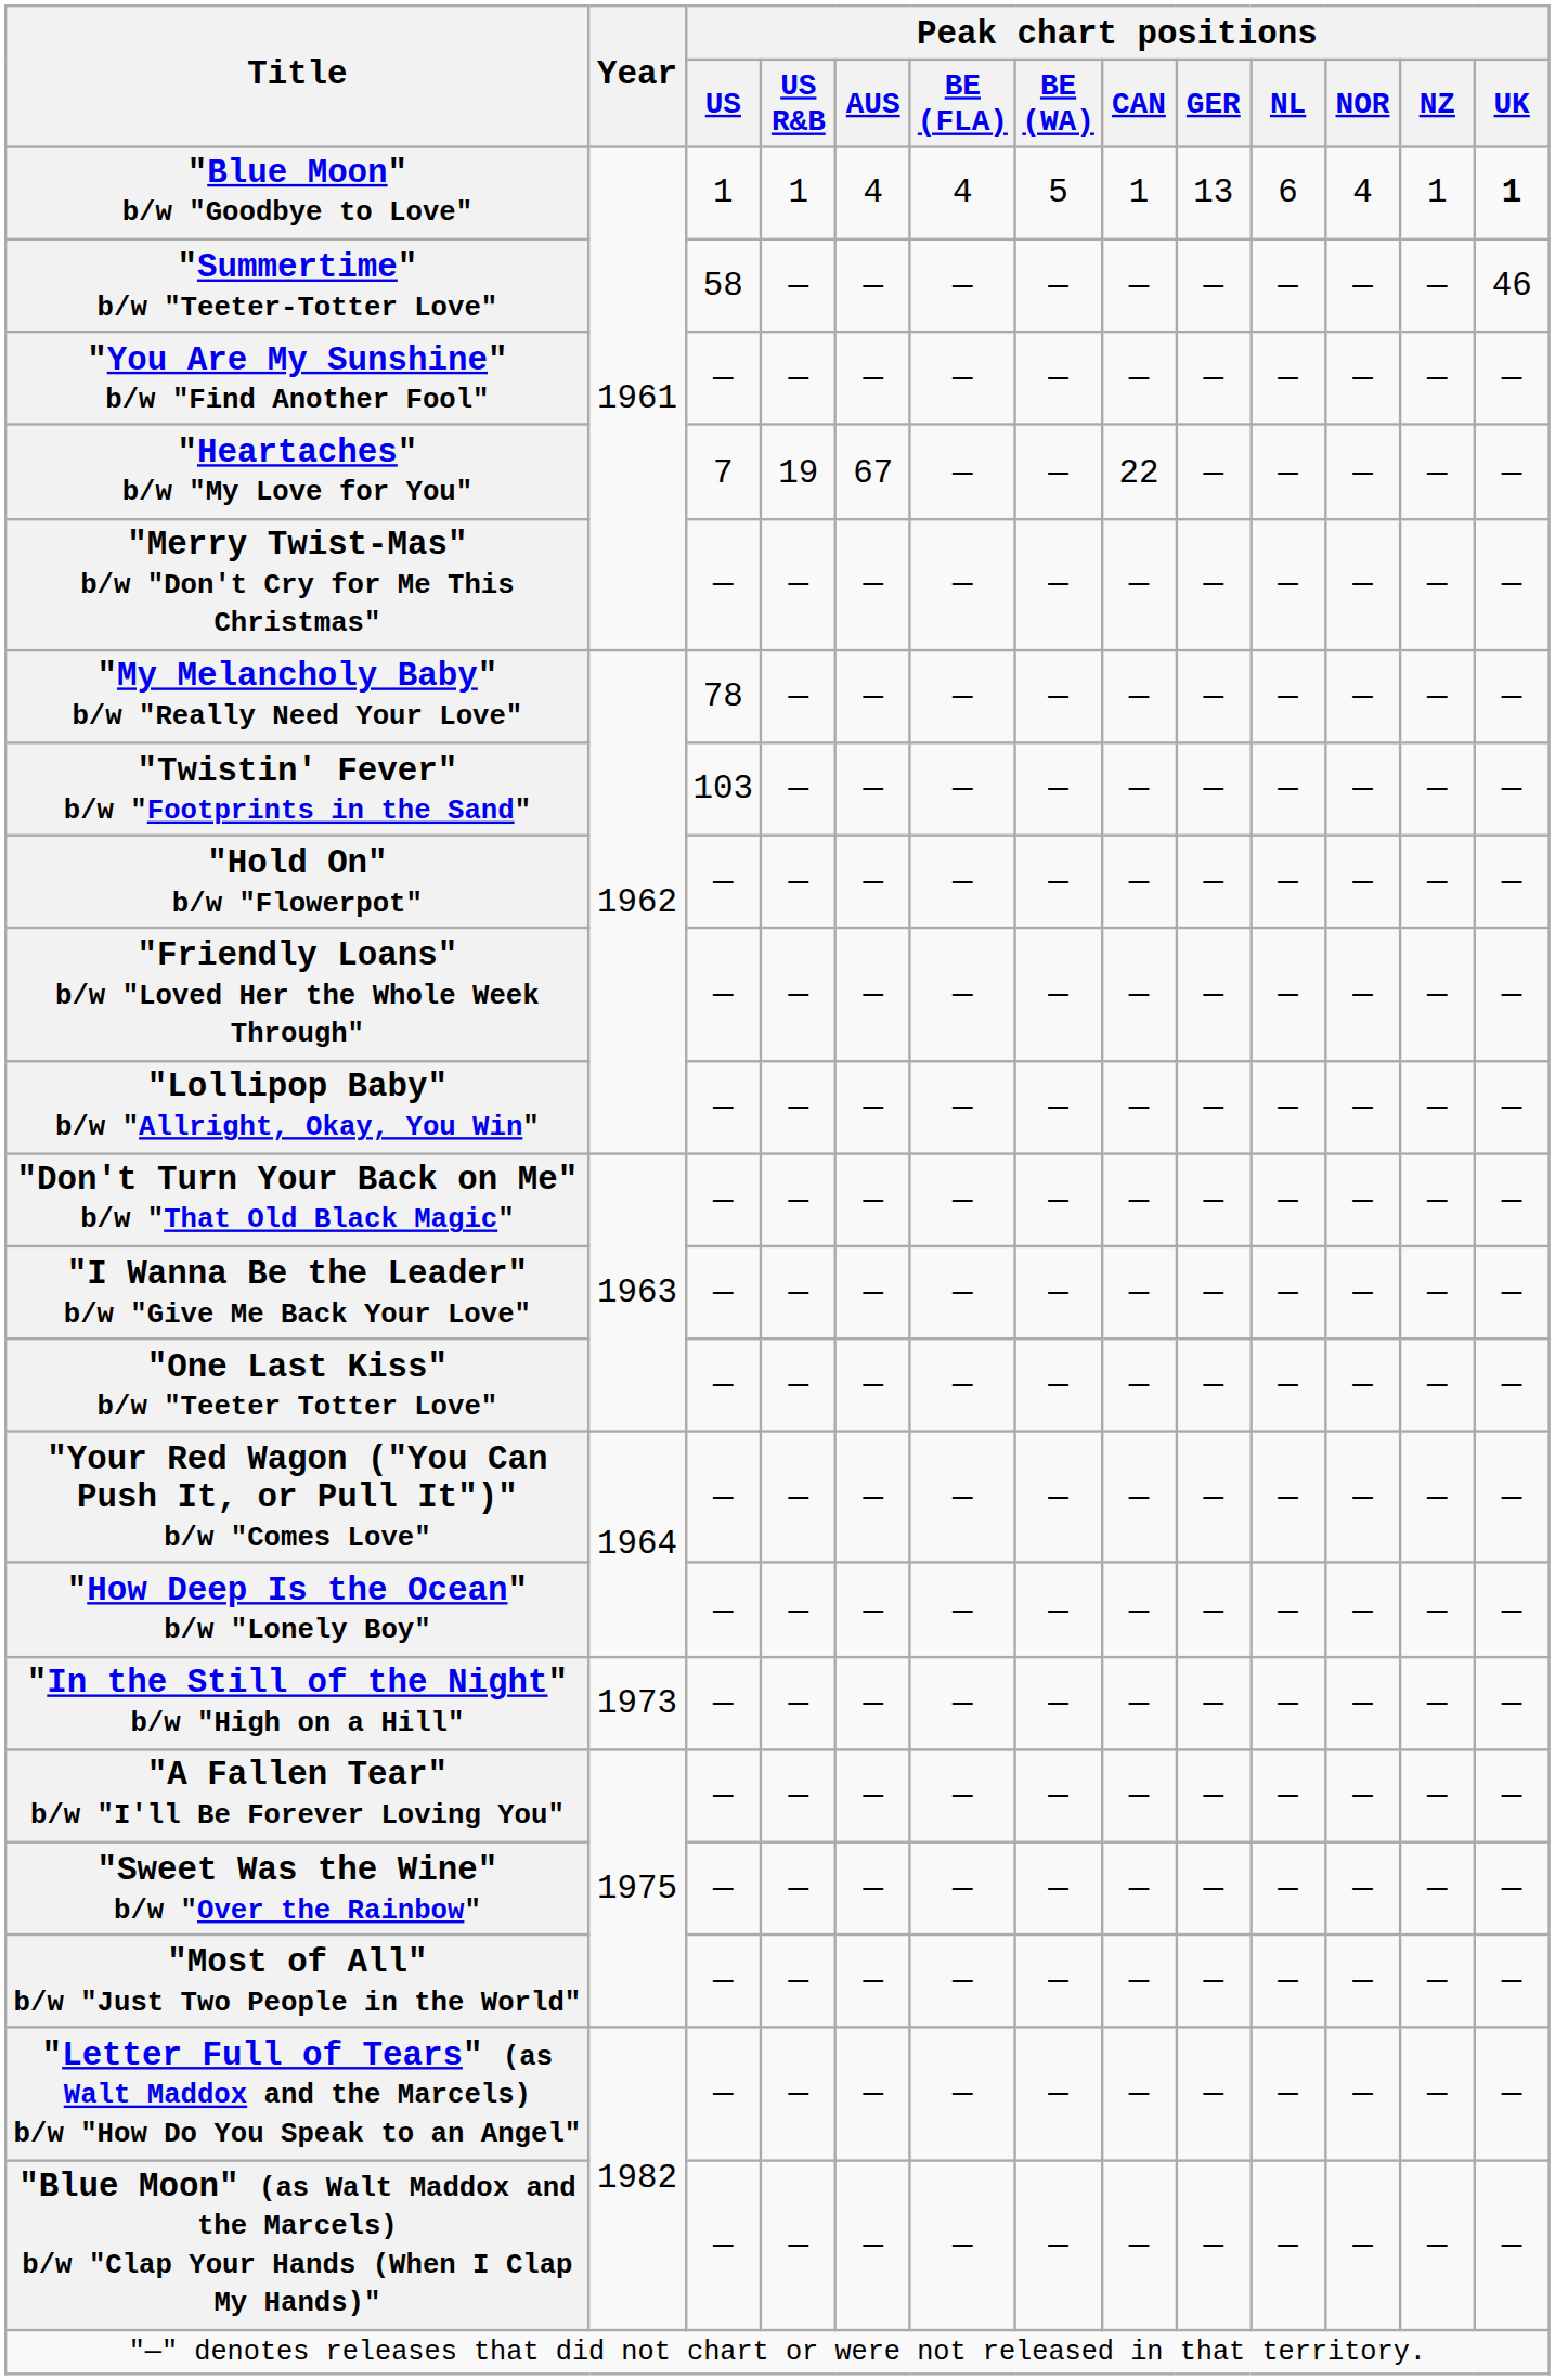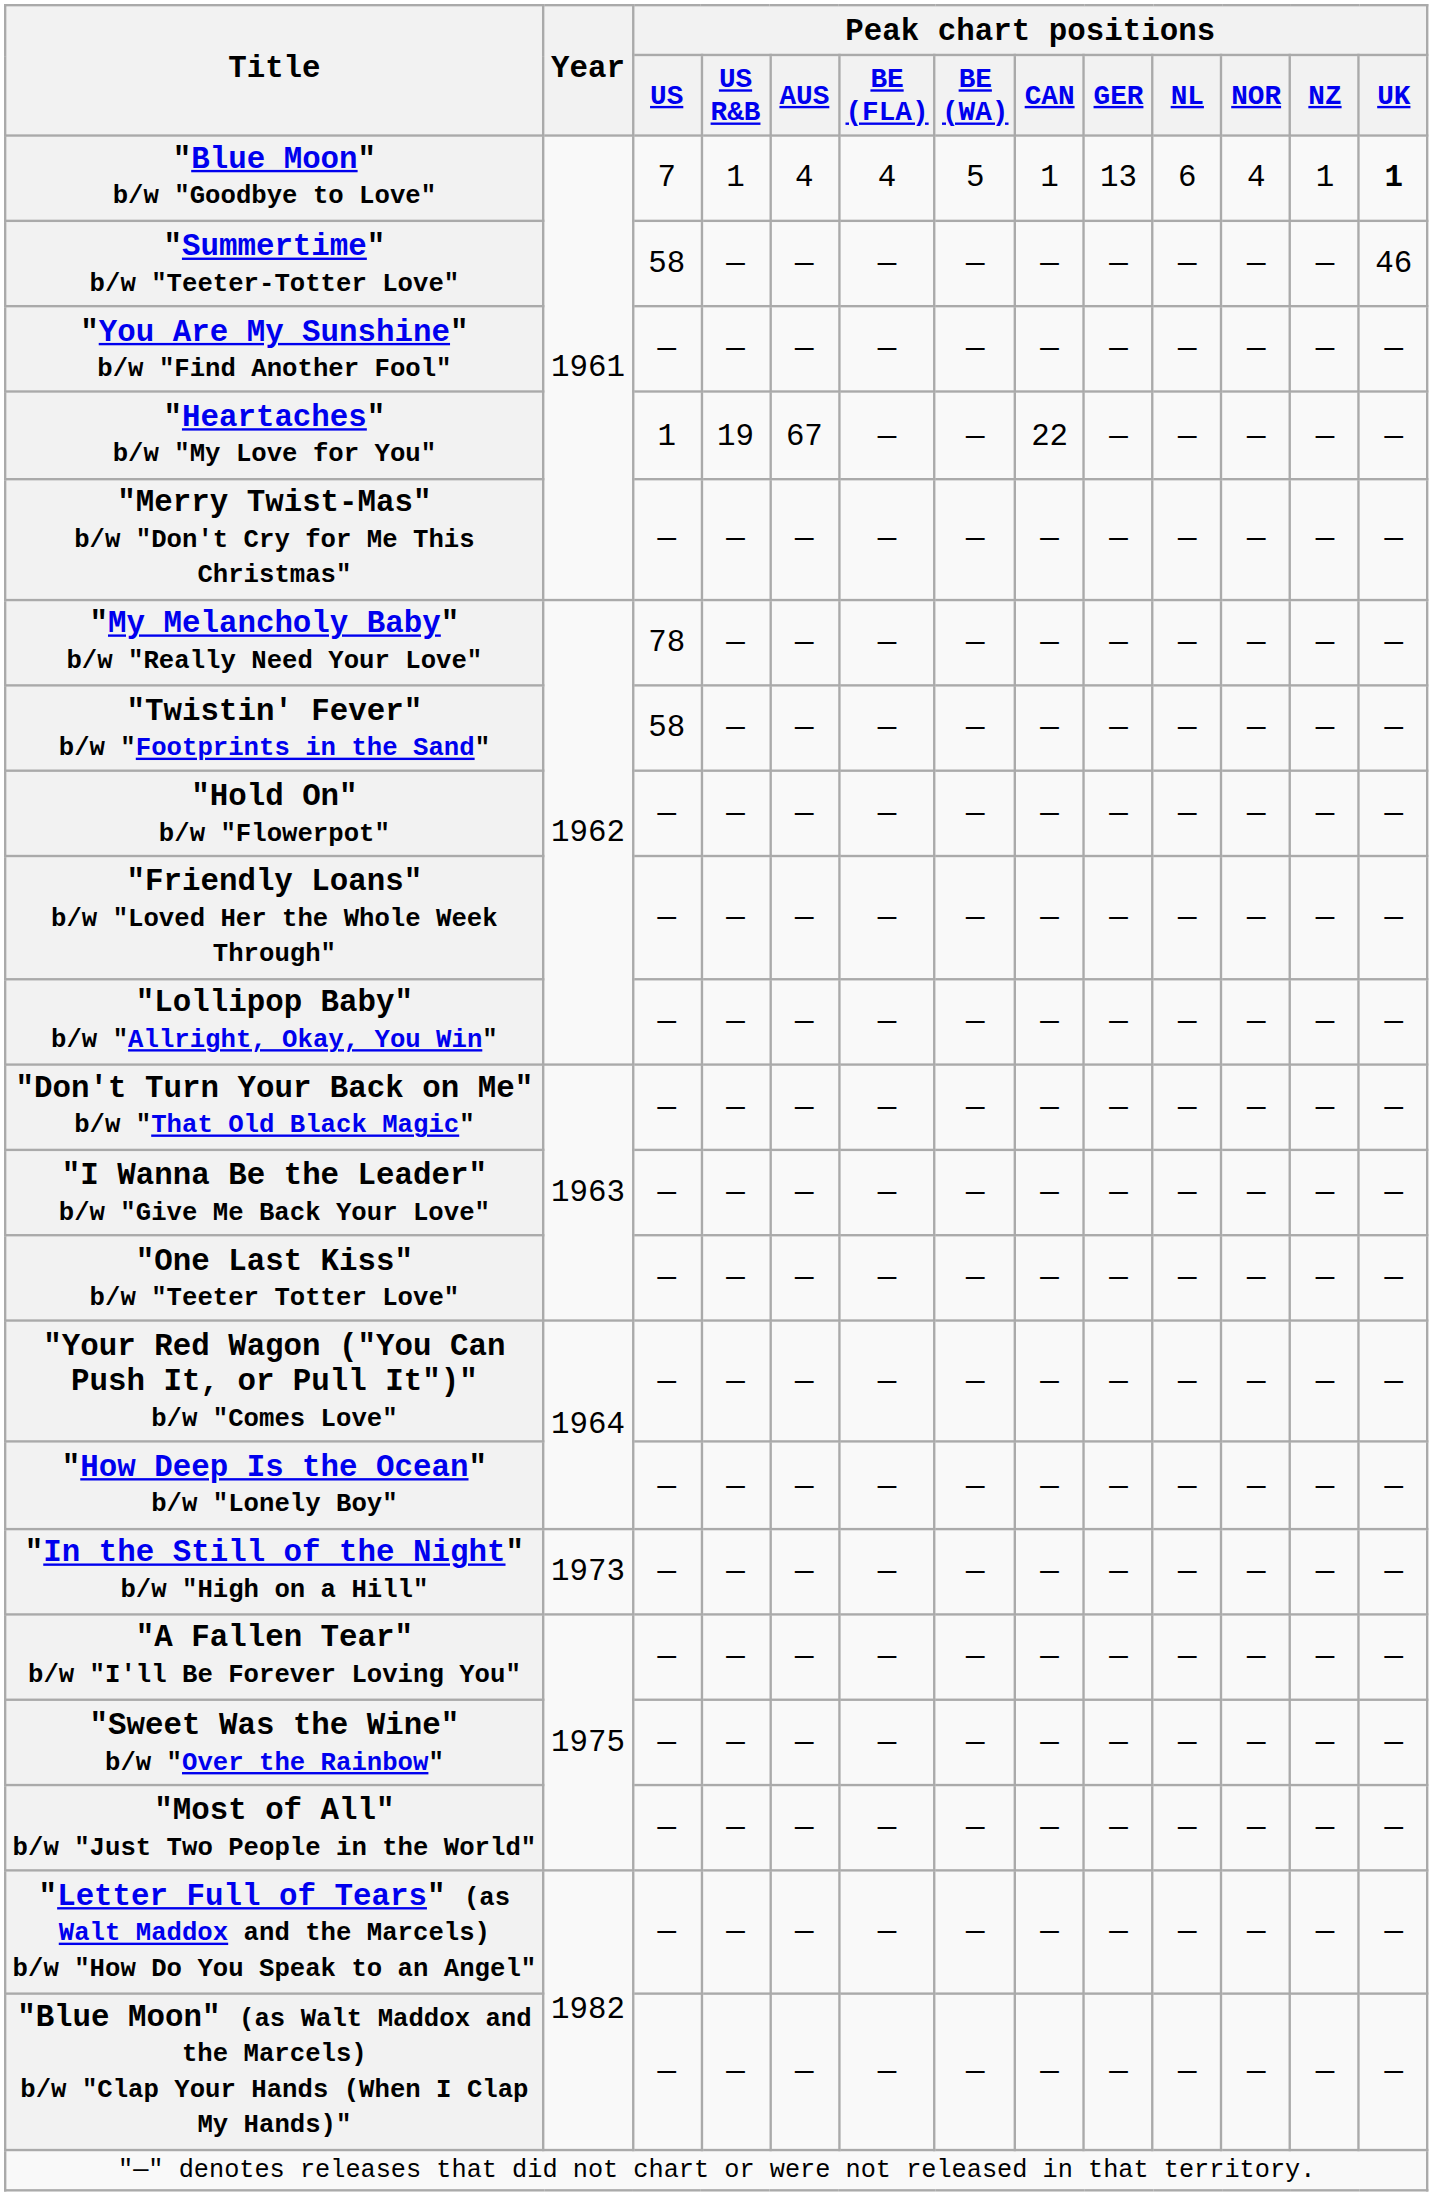"Blue Moon" b/w "Goodbye to Love" | Peak chart positions / US: 1 -> 7
"Heartaches" b/w "My Love for You" | Peak chart positions / US: 7 -> 1
"Twistin' Fever" b/w "Footprints in the Sand" | Peak chart positions / US: 103 -> 58
